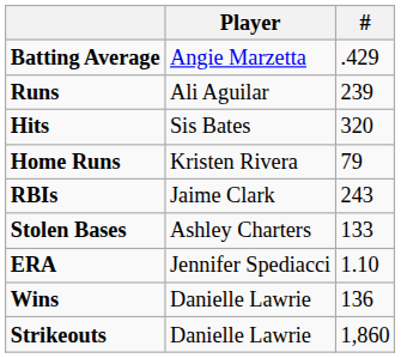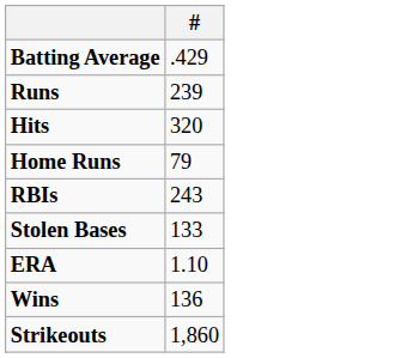- column: Player | Angie Marzetta | Ali Aguilar | Sis Bates | Kristen Rivera | Jaime Clark | Ashley Charters | Jennifer Spediacci | Danielle Lawrie | Danielle Lawrie
